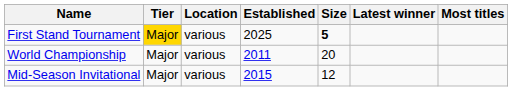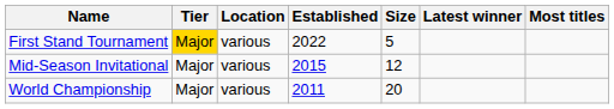First Stand Tournament | Established: 2025 -> 2022
First Stand Tournament | Size: bold -> normal
rows swapped: Mid-Season Invitational <-> World Championship
